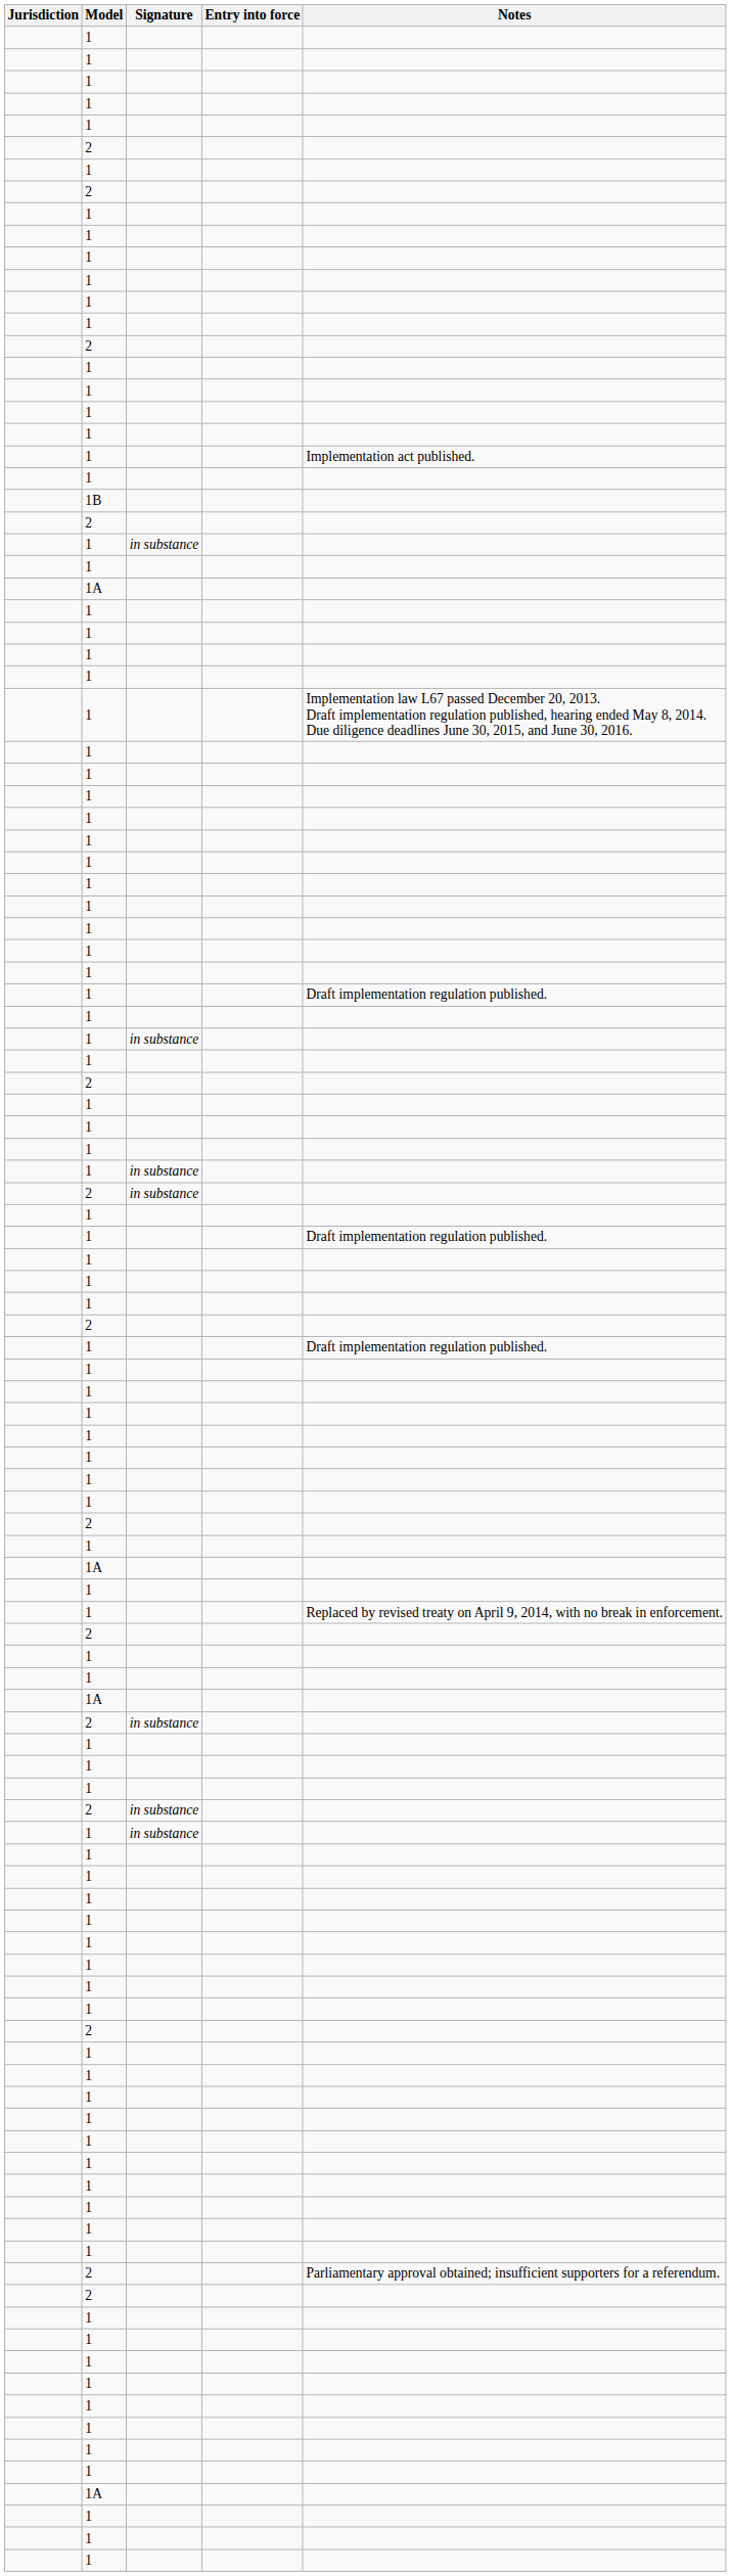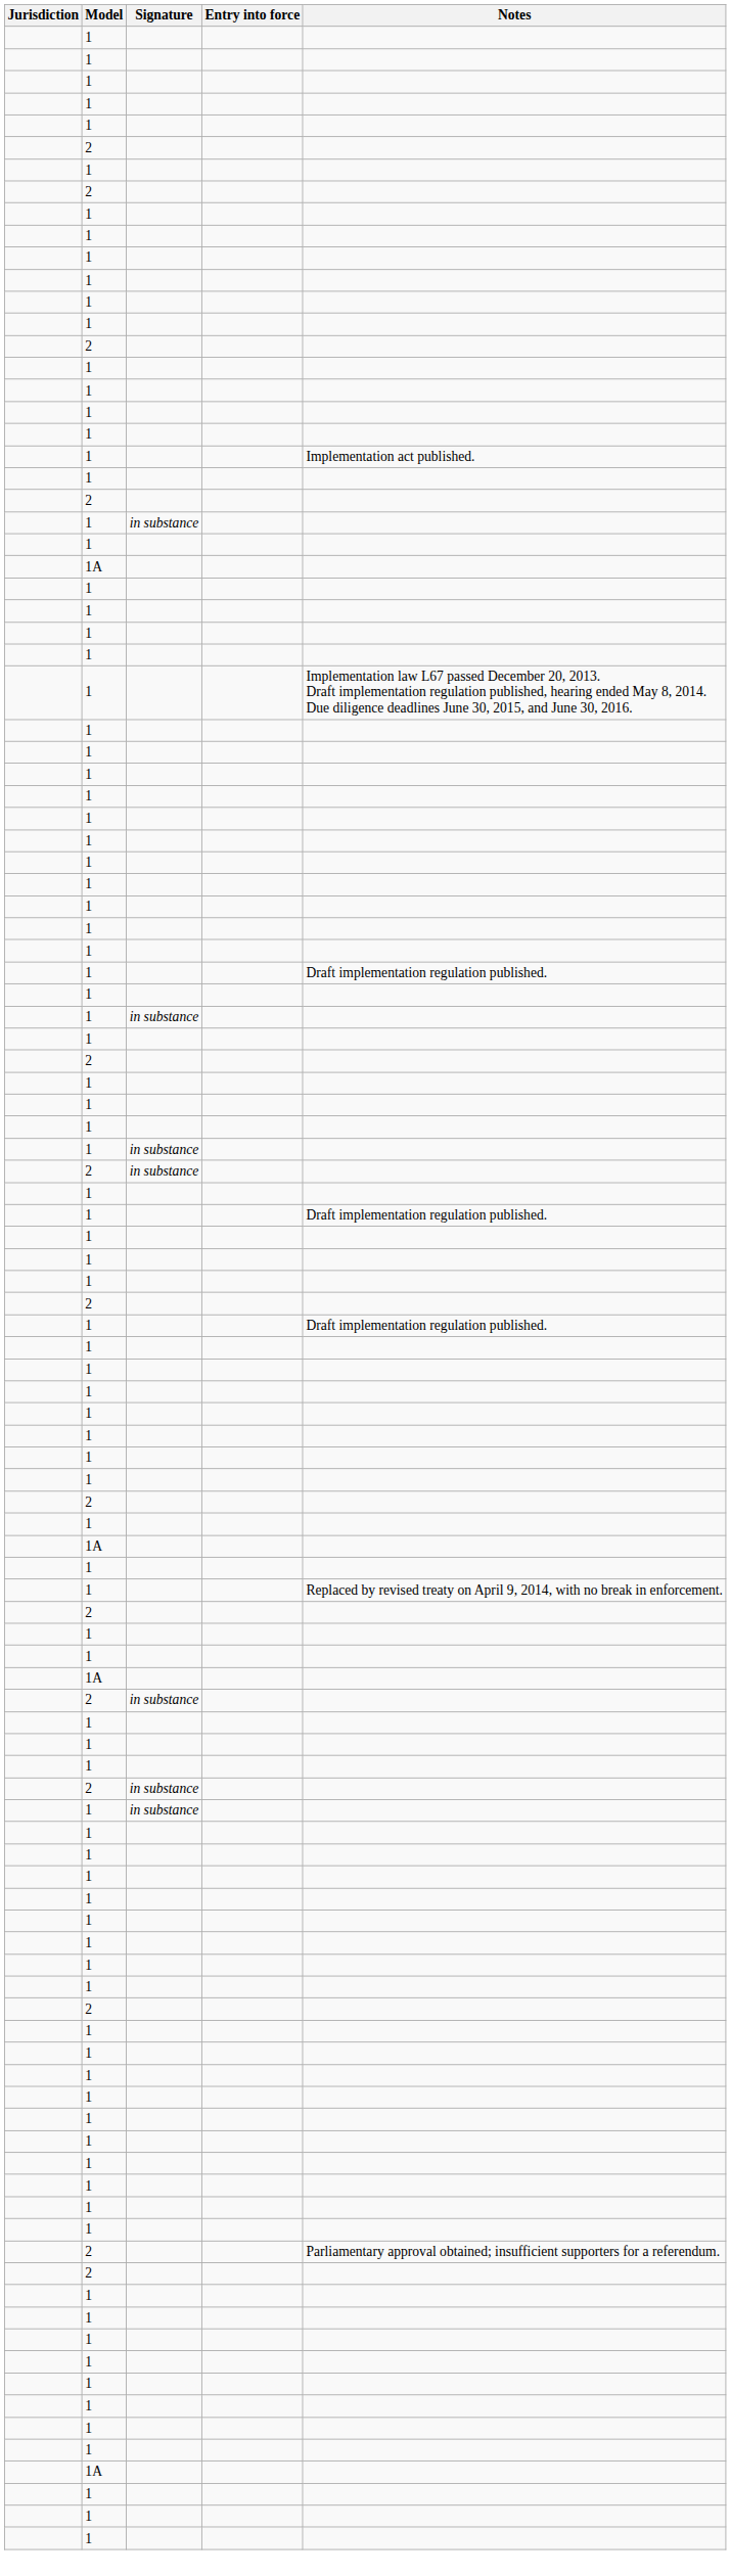- row: 1B
